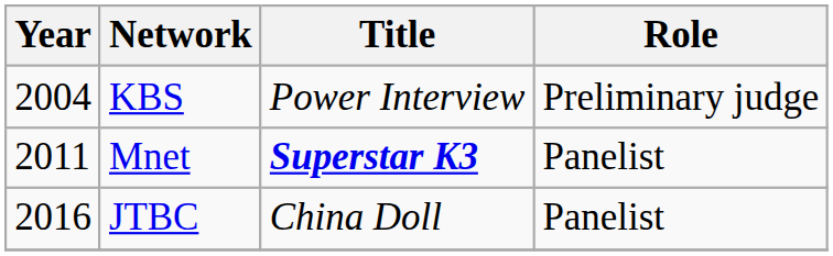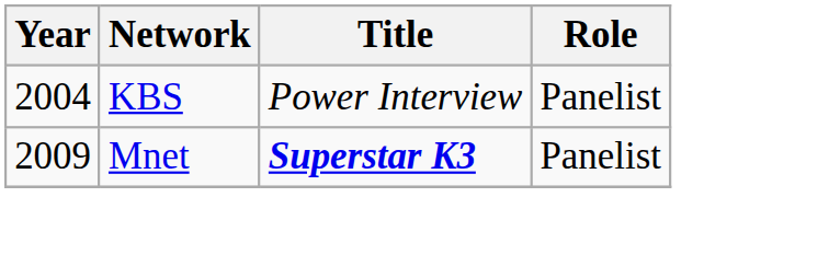KBS | Role: Preliminary judge -> Panelist
Mnet | Year: 2011 -> 2009
- row: 2016 | JTBC | China Doll | Panelist
